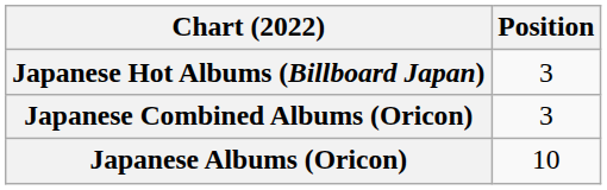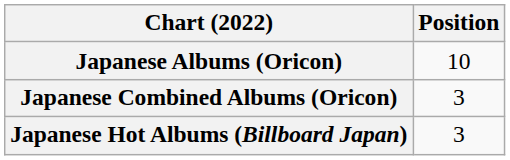rows swapped: Japanese Albums (Oricon) <-> Japanese Hot Albums (Billboard Japan)
